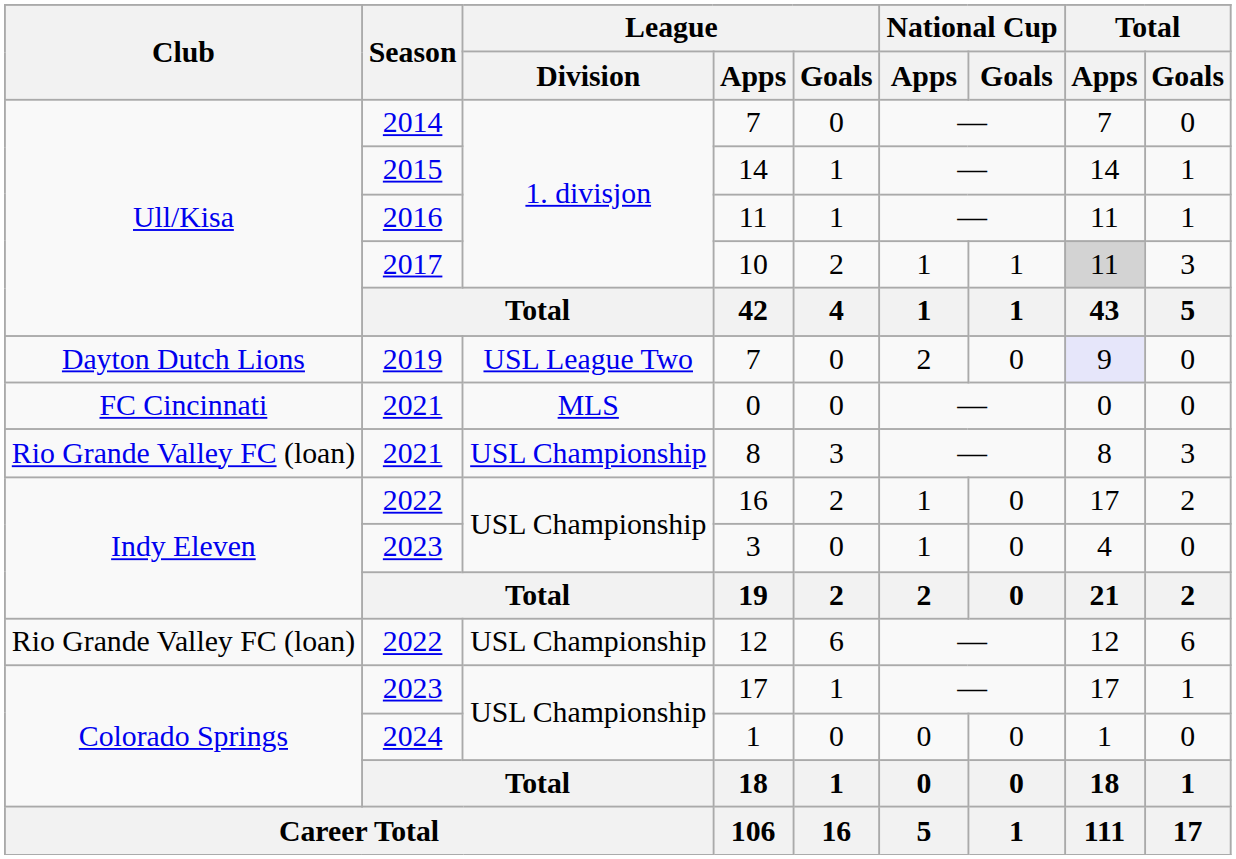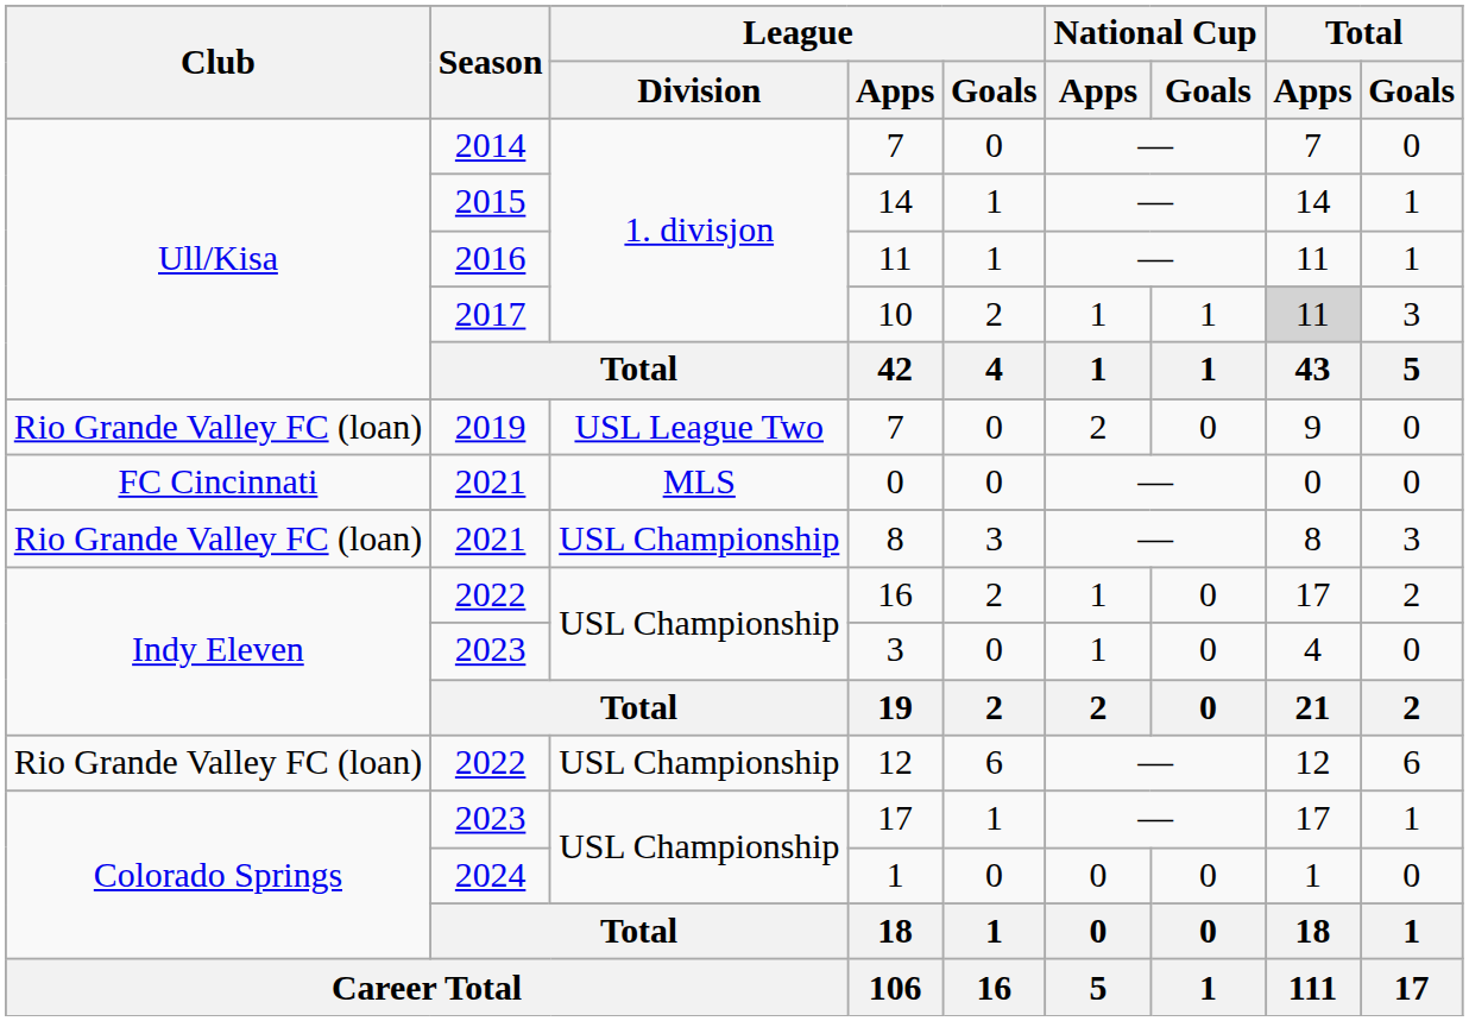2019 / 7 | Club: Dayton Dutch Lions -> Rio Grande Valley FC (loan)
2019 / 7 | Total / Apps: lavender background -> no background
